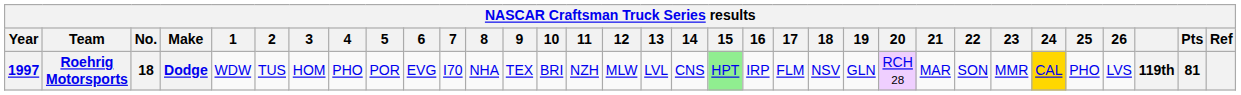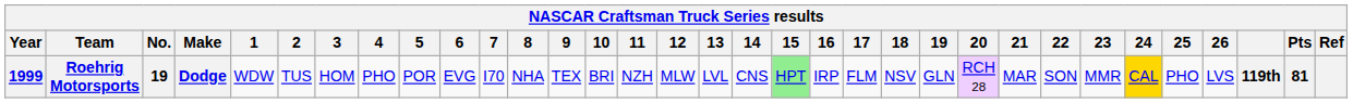Roehrig Motorsports | Year: 1997 -> 1999
Roehrig Motorsports | No.: 18 -> 19
